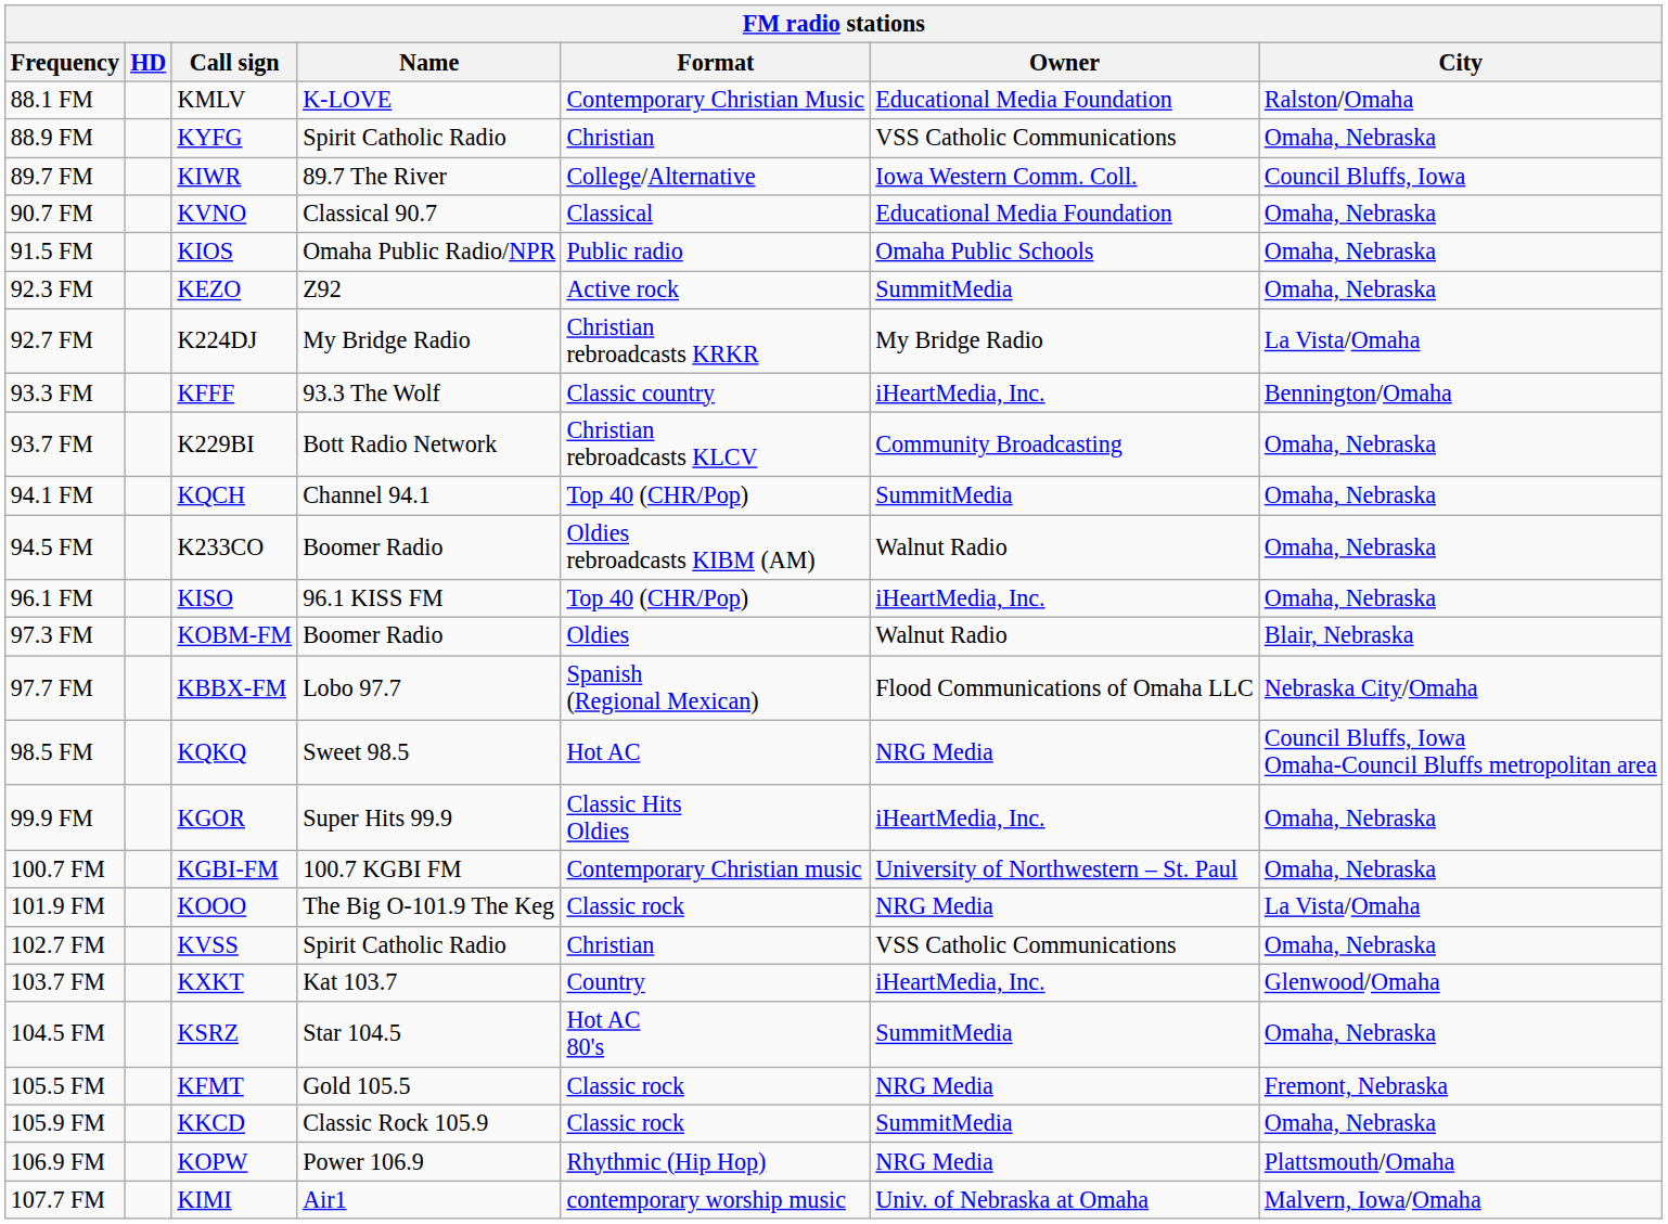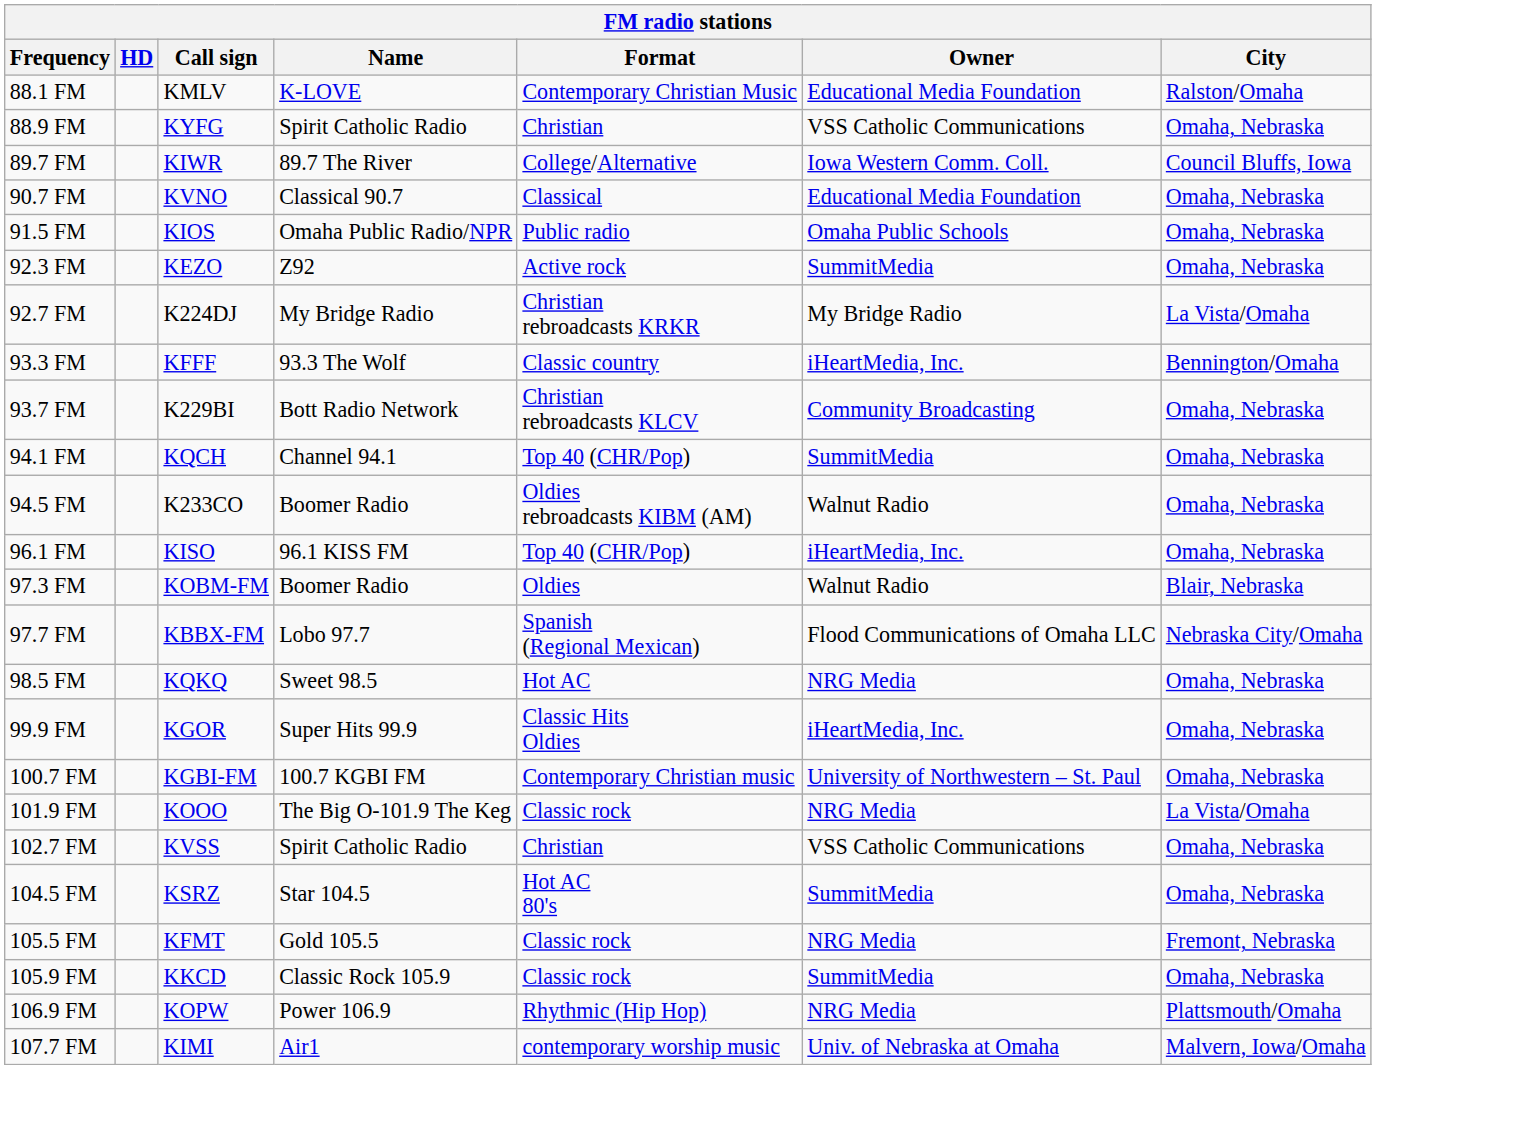98.5 FM | City: Council Bluffs, Iowa Omaha-Council Bluffs metropolitan area -> Omaha, Nebraska
- row: 103.7 FM | KXKT | Kat 103.7 | Country | iHeartMedia, Inc. | Glenwood/Omaha
